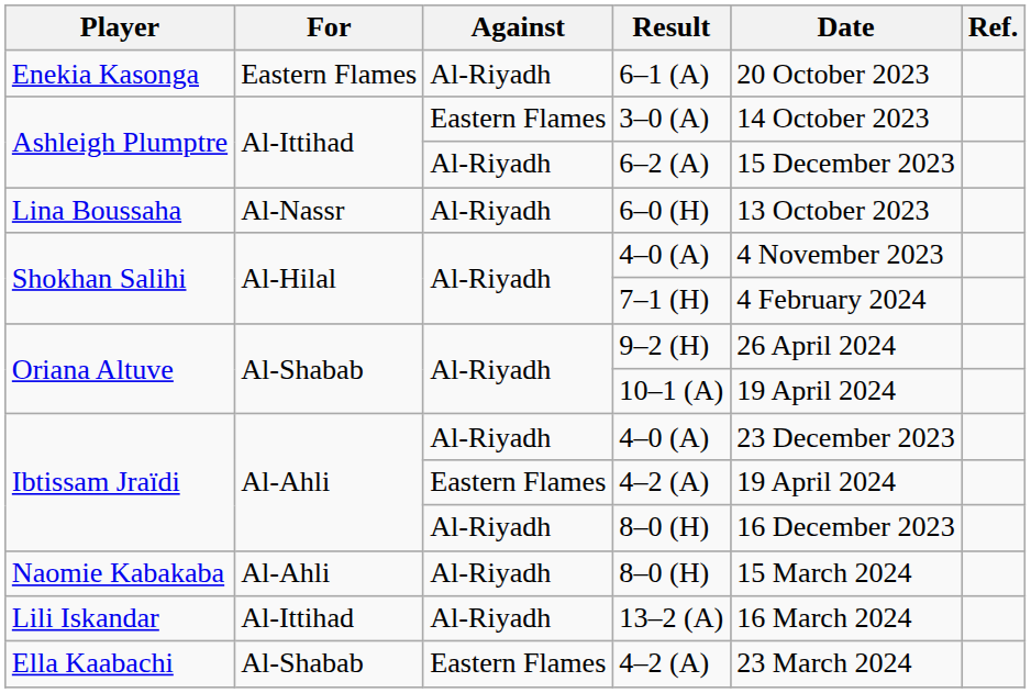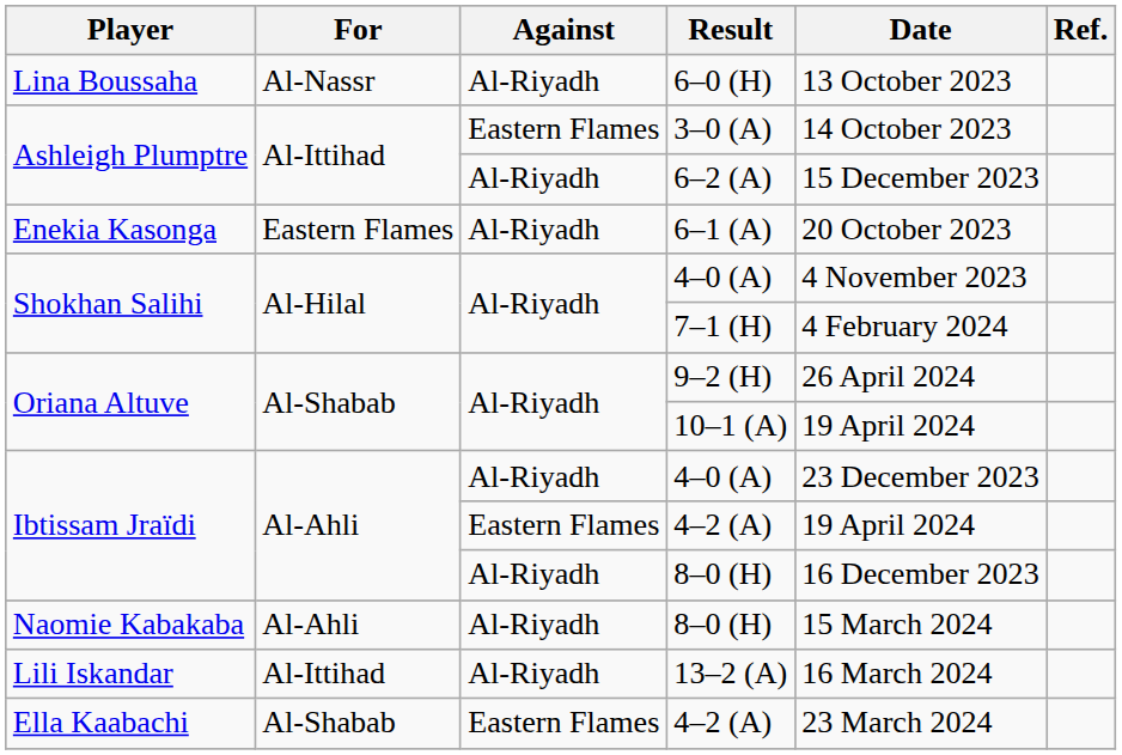rows swapped: 6–0 (H) <-> 6–1 (A)
